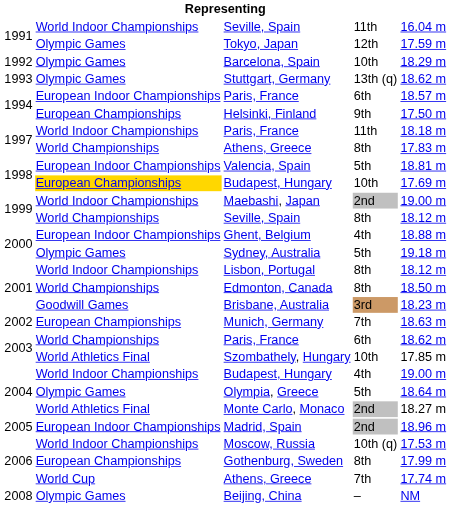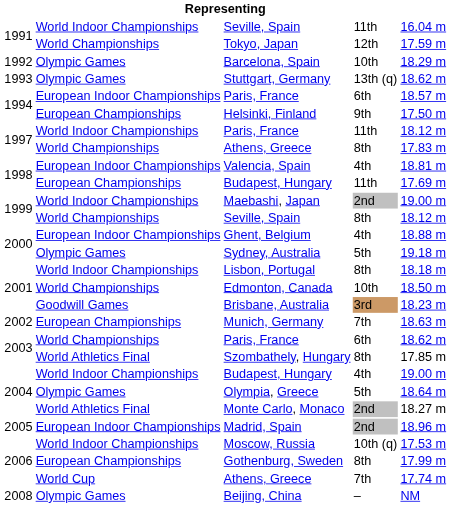Tokyo, Japan | column 2: Olympic Games -> World Championships
1997 / Paris, France | column 5: 18.18 m -> 18.12 m
Valencia, Spain | column 4: 5th -> 4th
1998 / Budapest, Hungary | column 2: gold background -> no background
1998 / Budapest, Hungary | column 4: 10th -> 11th
Lisbon, Portugal | column 5: 18.12 m -> 18.18 m
Edmonton, Canada | column 4: 8th -> 10th
Szombathely, Hungary | column 4: 10th -> 8th
